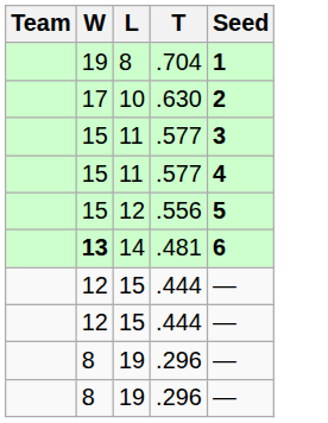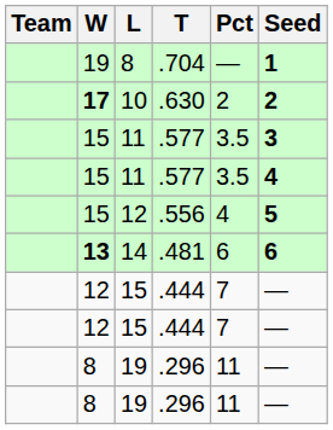+ column: Pct | — | 2 | 3.5 | 3.5 | 4 | 6 | 7 | 7 | 11 | 11
10 | W: normal -> bold
